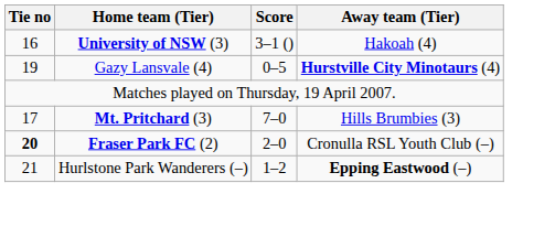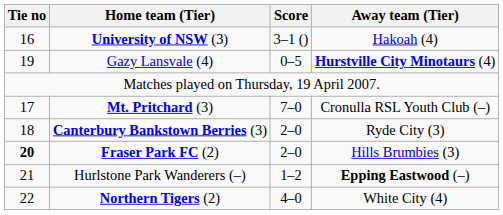Mt. Pritchard (3) | Away team (Tier): Hills Brumbies (3) -> Cronulla RSL Youth Club (–)
+ row: 18 | Canterbury Bankstown Berries (3) | 2–0 | Ryde City (3)
Fraser Park FC (2) | Away team (Tier): Cronulla RSL Youth Club (–) -> Hills Brumbies (3)
+ row: 22 | Northern Tigers (2) | 4–0 | White City (4)
